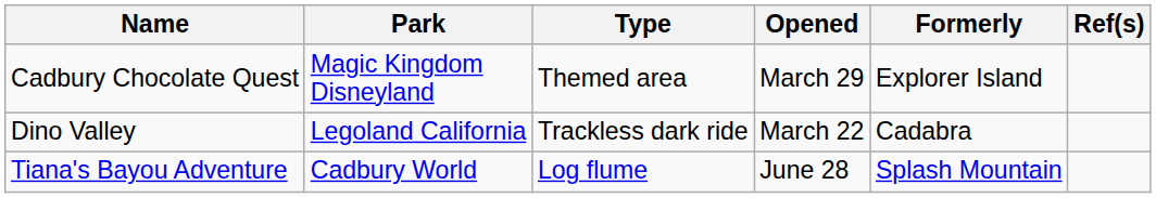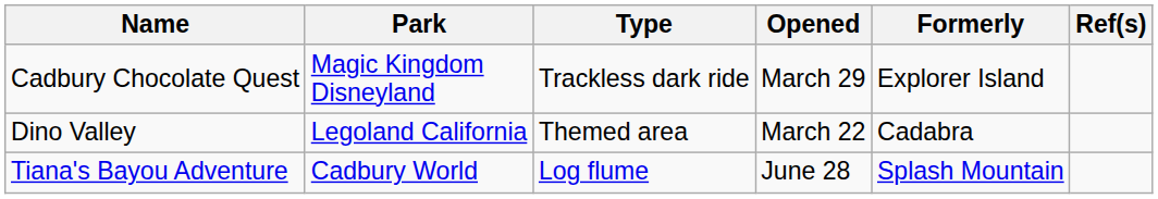Cadbury Chocolate Quest | Type: Themed area -> Trackless dark ride
Dino Valley | Type: Trackless dark ride -> Themed area
